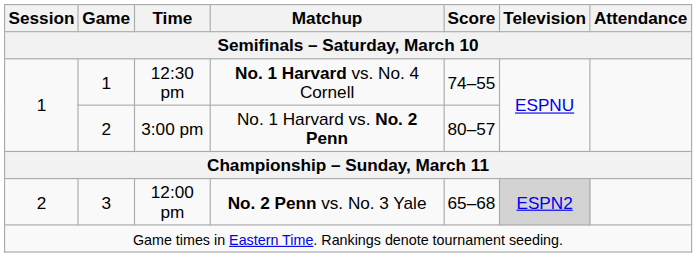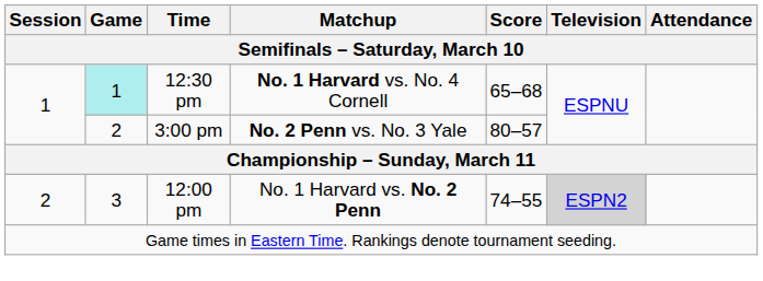12:30 pm | Game: no background -> paleturquoise background
12:30 pm | Score: 74–55 -> 65–68
3:00 pm | Matchup: No. 1 Harvard vs. No. 2 Penn -> No. 2 Penn vs. No. 3 Yale
12:00 pm | Matchup: No. 2 Penn vs. No. 3 Yale -> No. 1 Harvard vs. No. 2 Penn
12:00 pm | Score: 65–68 -> 74–55
